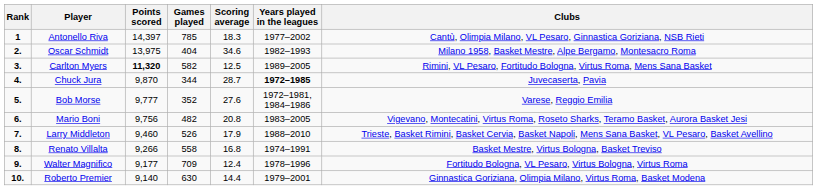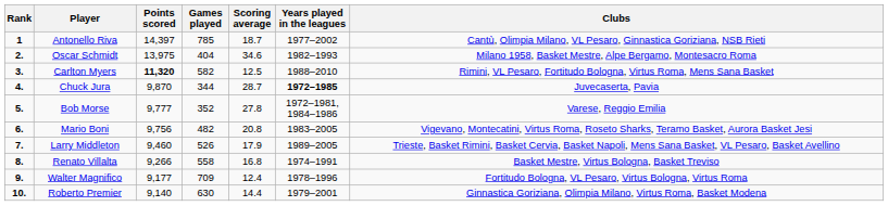Antonello Riva | Scoring average: 18.3 -> 18.7
Carlton Myers | Years played in the leagues: 1989–2005 -> 1988–2010
Bob Morse | Scoring average: 27.6 -> 27.8
Larry Middleton | Years played in the leagues: 1988–2010 -> 1989–2005
